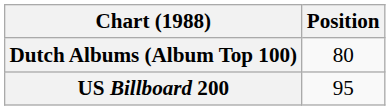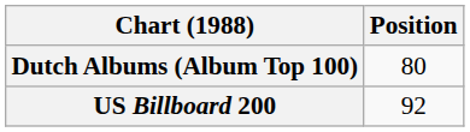US Billboard 200 | Position: 95 -> 92
